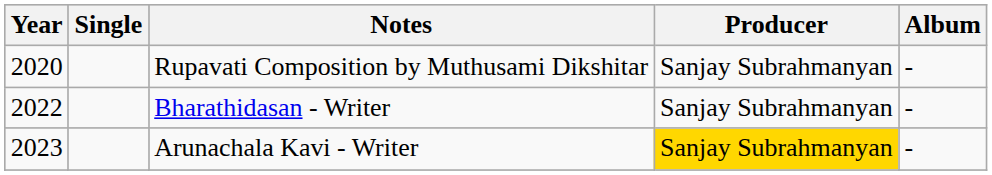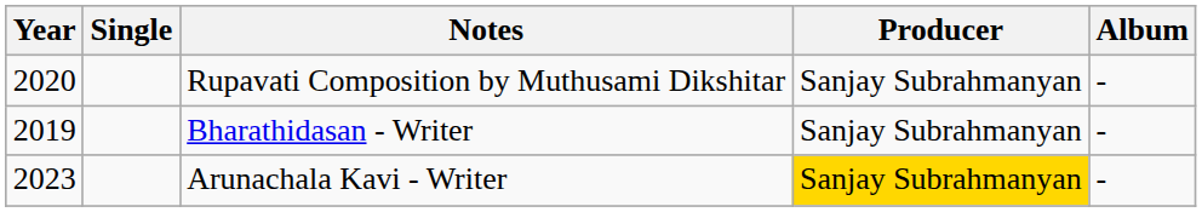Bharathidasan - Writer | Year: 2022 -> 2019
